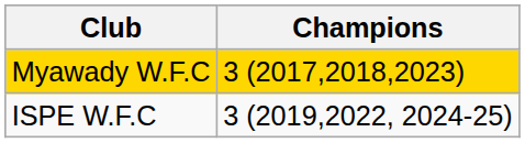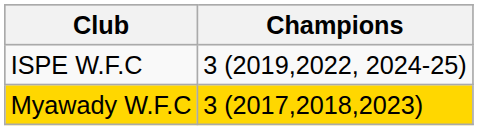rows swapped: Myawady W.F.C <-> ISPE W.F.C
